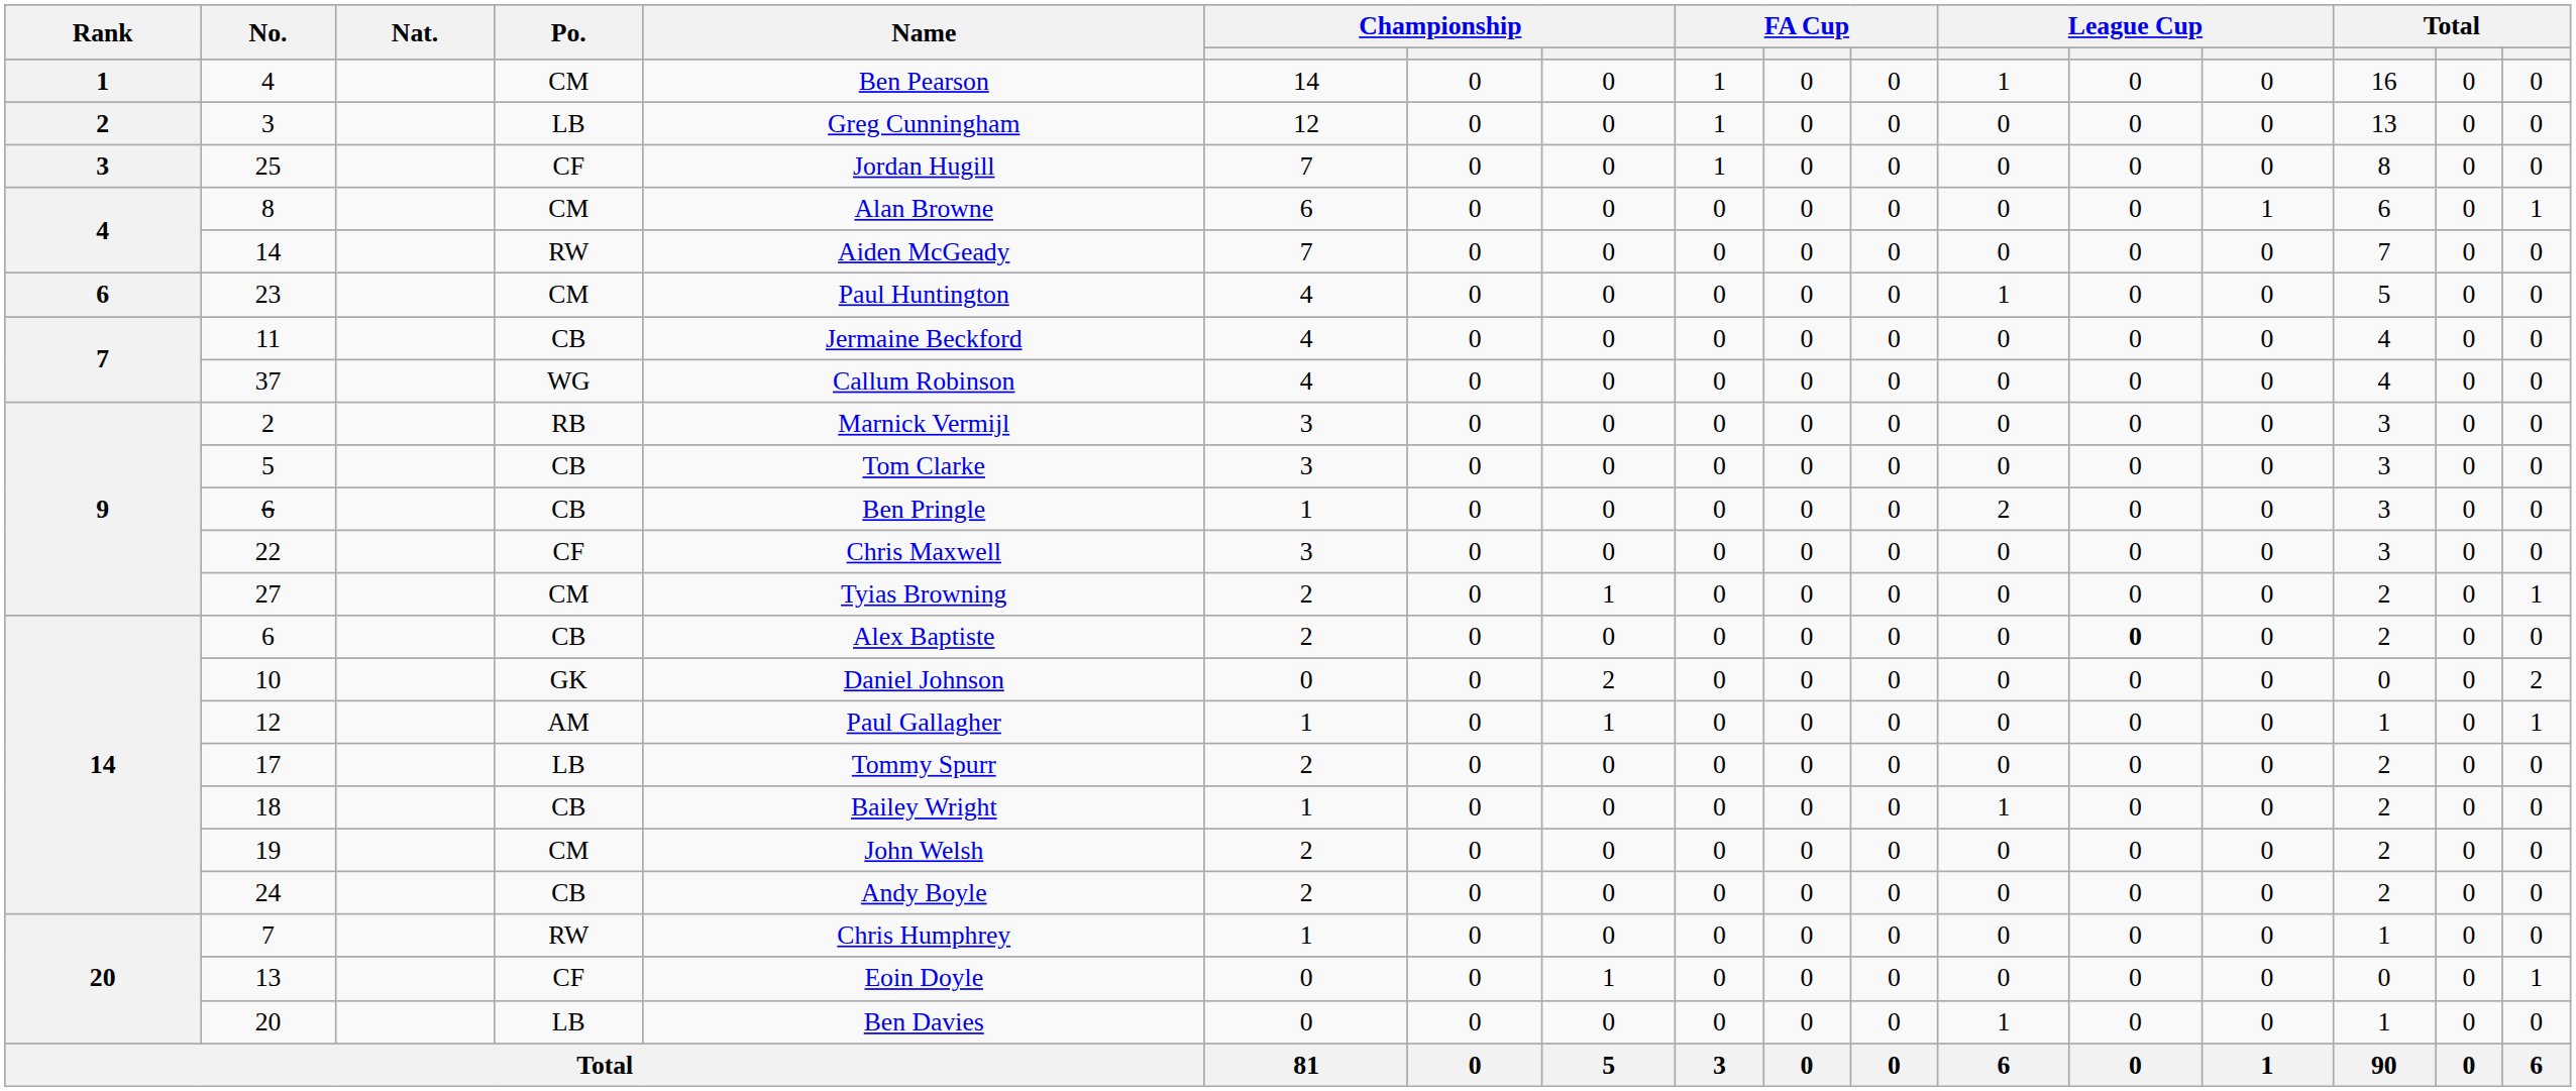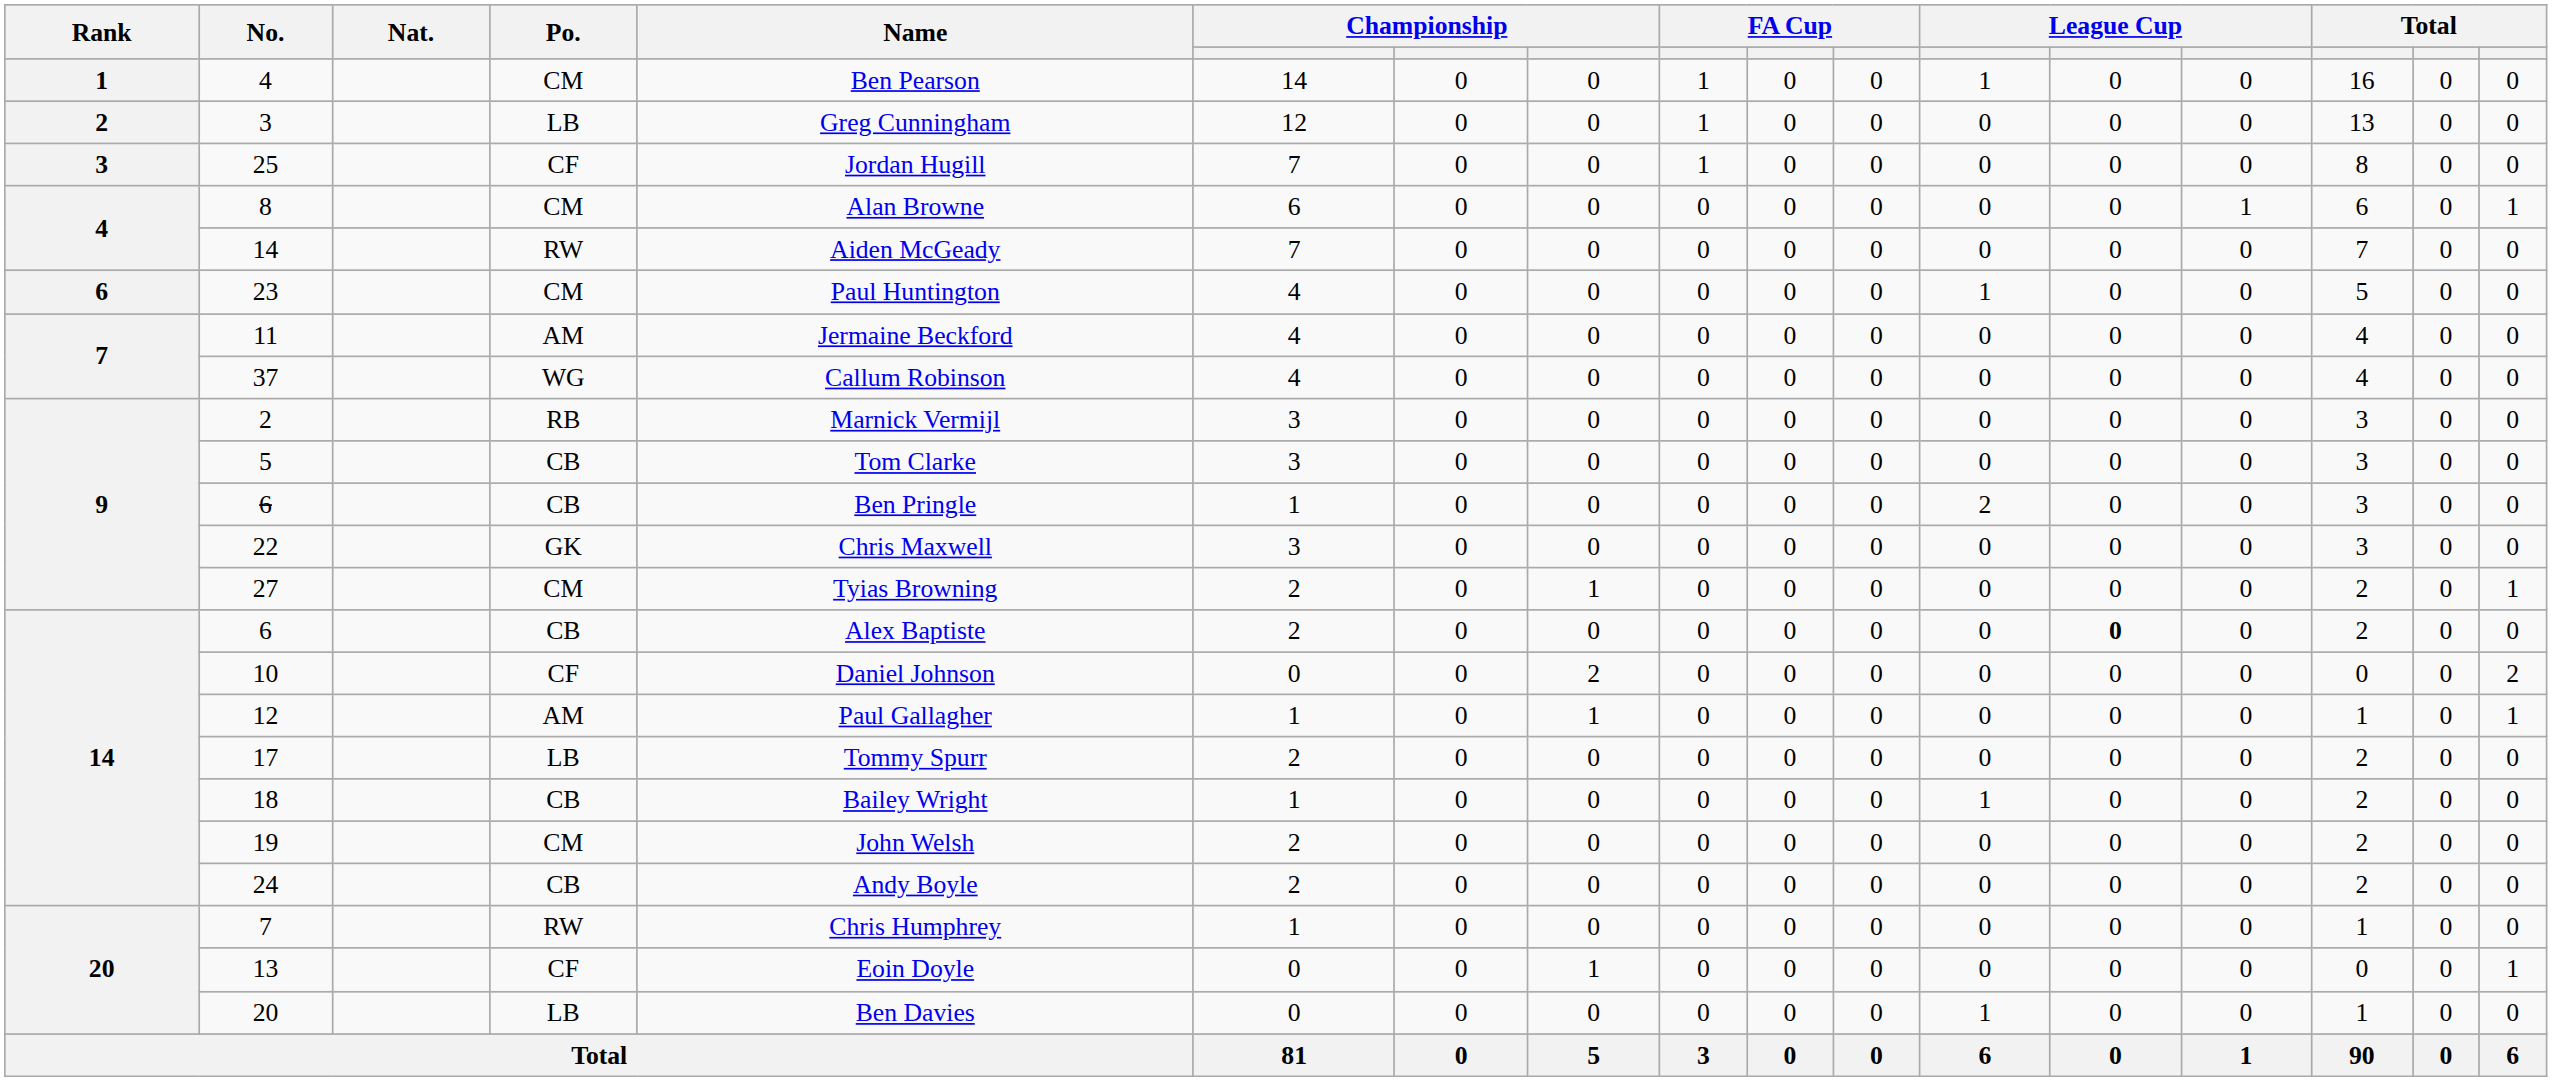11 | Po.: CB -> AM
22 | Po.: CF -> GK
10 | Po.: GK -> CF
